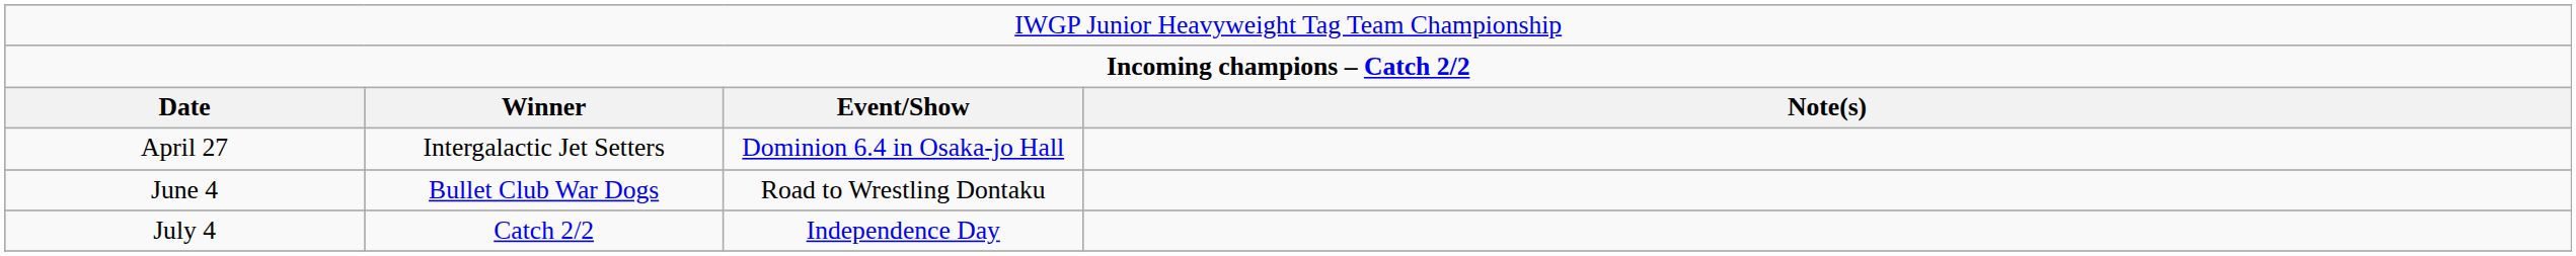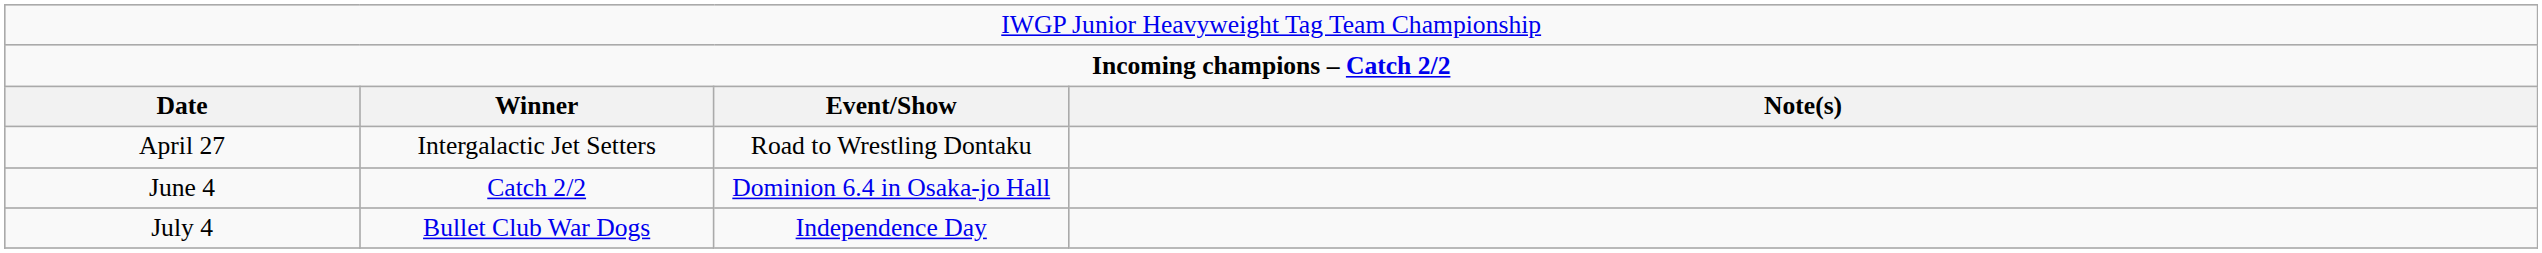April 27 | column 3: Dominion 6.4 in Osaka-jo Hall -> Road to Wrestling Dontaku
June 4 | column 2: Bullet Club War Dogs -> Catch 2/2
June 4 | column 3: Road to Wrestling Dontaku -> Dominion 6.4 in Osaka-jo Hall
July 4 | column 2: Catch 2/2 -> Bullet Club War Dogs
